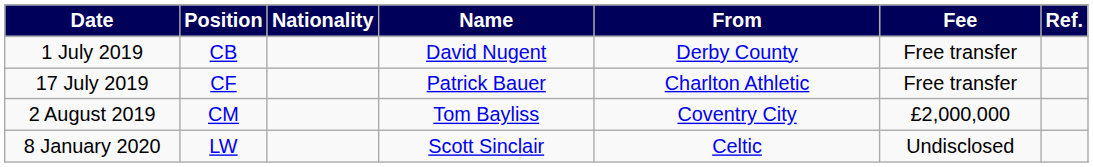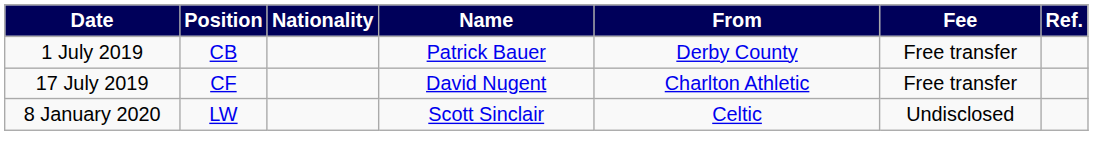1 July 2019 | Name: David Nugent -> Patrick Bauer
17 July 2019 | Name: Patrick Bauer -> David Nugent
- row: 2 August 2019 | CM | Tom Bayliss | Coventry City | £2,000,000
